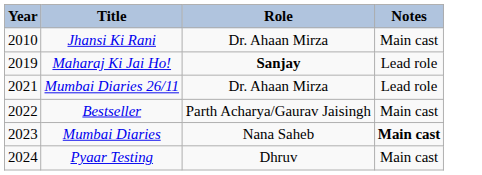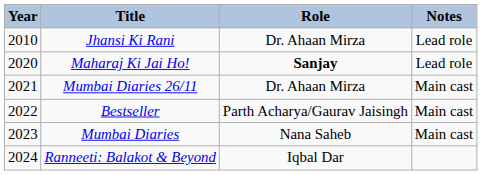Jhansi Ki Rani | Notes: Main cast -> Lead role
Maharaj Ki Jai Ho! | Year: 2019 -> 2020
Mumbai Diaries 26/11 | Notes: Lead role -> Main cast
Mumbai Diaries | Notes: bold -> normal
+ row: 2024 | Ranneeti: Balakot & Beyond | Iqbal Dar
- row: 2024 | Pyaar Testing | Dhruv | Main cast
